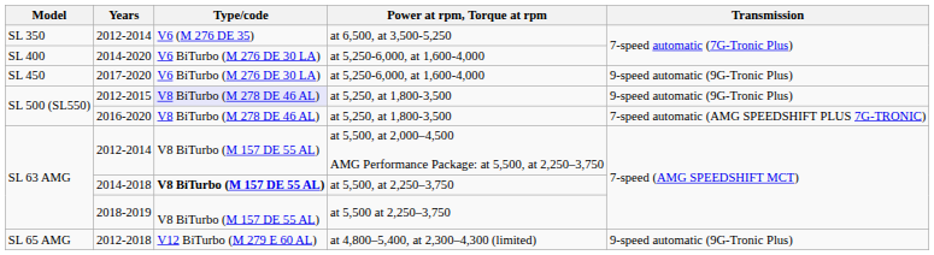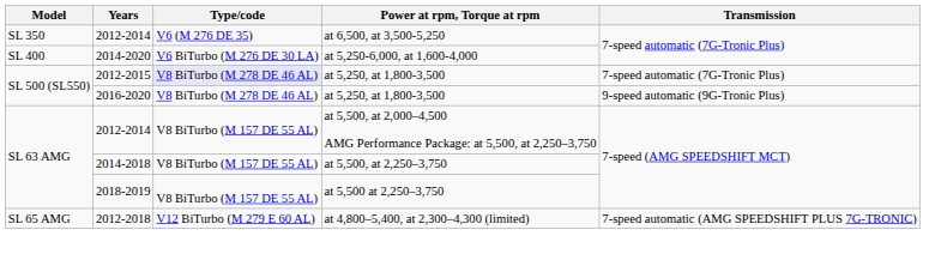- row: SL 450 | 2017-2020 | V6 BiTurbo (M 276 DE 30 LA) | at 5,250-6,000, at 1,600-4,000 | 9-speed automatic (9G-Tronic Plus)
2012-2015 | Transmission: 9-speed automatic (9G-Tronic Plus) -> 7-speed automatic (7G-Tronic Plus)
2016-2020 | Transmission: 7-speed automatic (AMG SPEEDSHIFT PLUS 7G-TRONIC) -> 9-speed automatic (9G-Tronic Plus)
2014-2018 | Type/code: bold -> normal
2012-2018 | Transmission: 9-speed automatic (9G-Tronic Plus) -> 7-speed automatic (AMG SPEEDSHIFT PLUS 7G-TRONIC)
